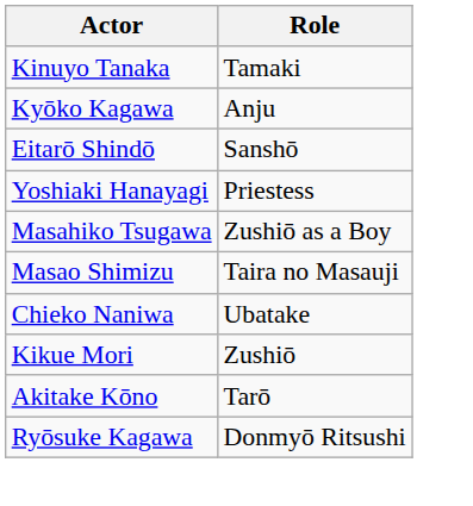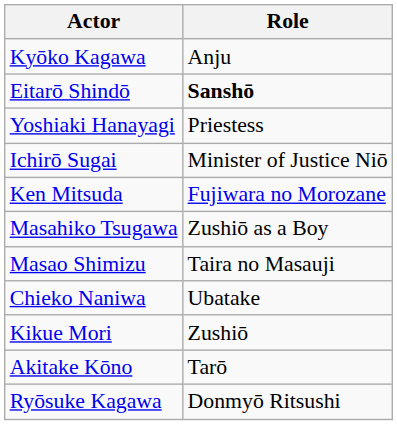- row: Kinuyo Tanaka | Tamaki
Eitarō Shindō | Role: normal -> bold
+ row: Ichirō Sugai | Minister of Justice Niō
+ row: Ken Mitsuda | Fujiwara no Morozane
